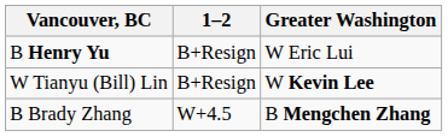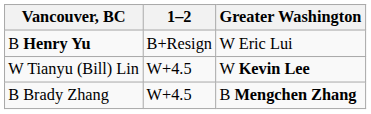W Tianyu (Bill) Lin | 1–2: B+Resign -> W+4.5
